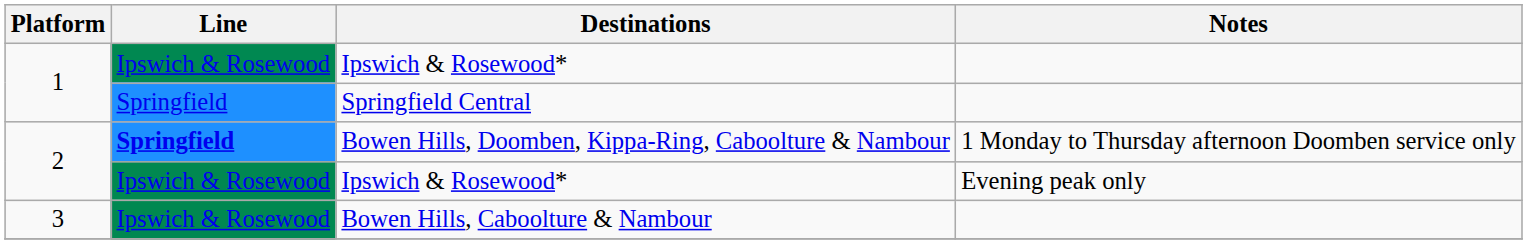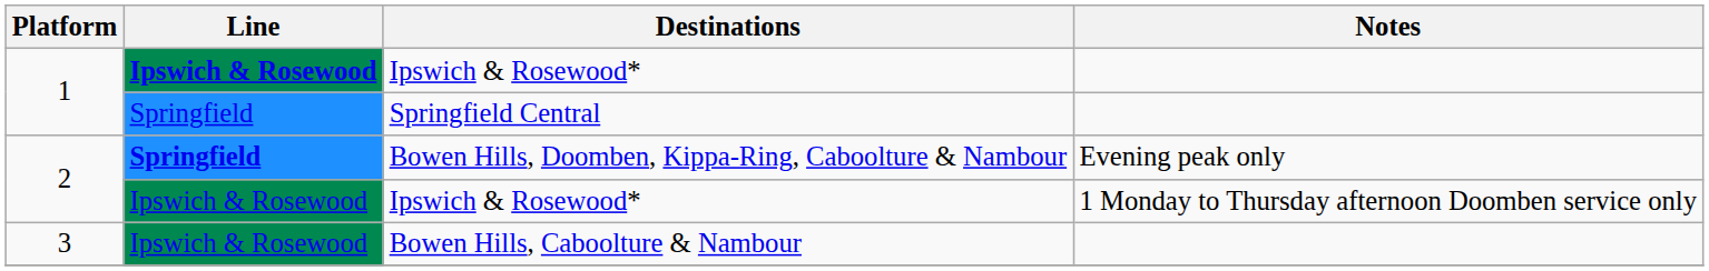1 / Ipswich & Rosewood* | Line: normal -> bold
Bowen Hills, Doomben, Kippa-Ring, Caboolture & Nambour | Notes: 1 Monday to Thursday afternoon Doomben service only -> Evening peak only
2 / Ipswich & Rosewood* | Notes: Evening peak only -> 1 Monday to Thursday afternoon Doomben service only
